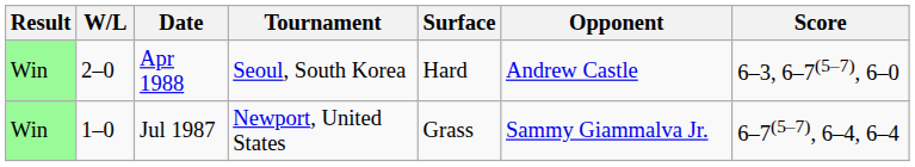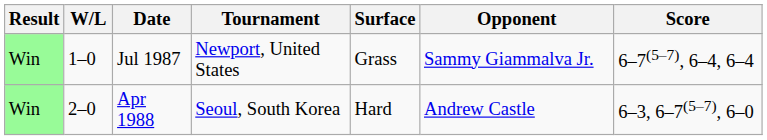rows swapped: Jul 1987 <-> Apr 1988
